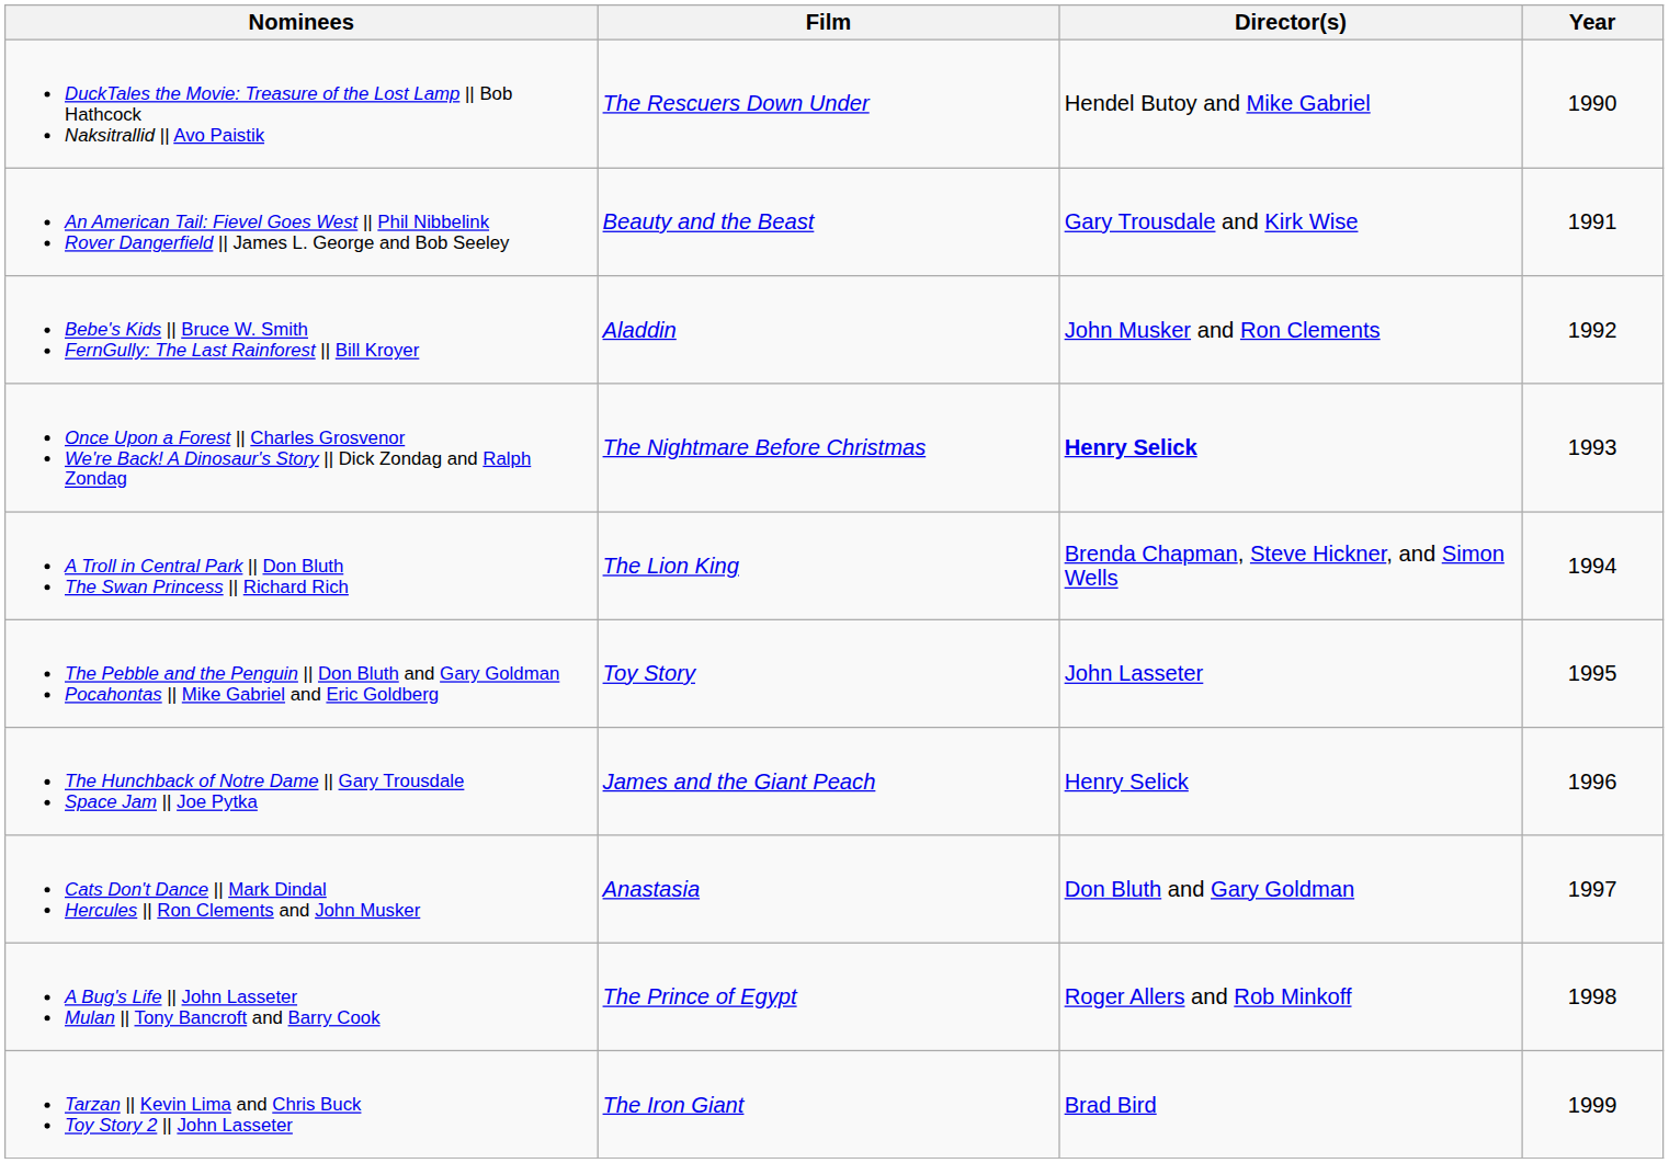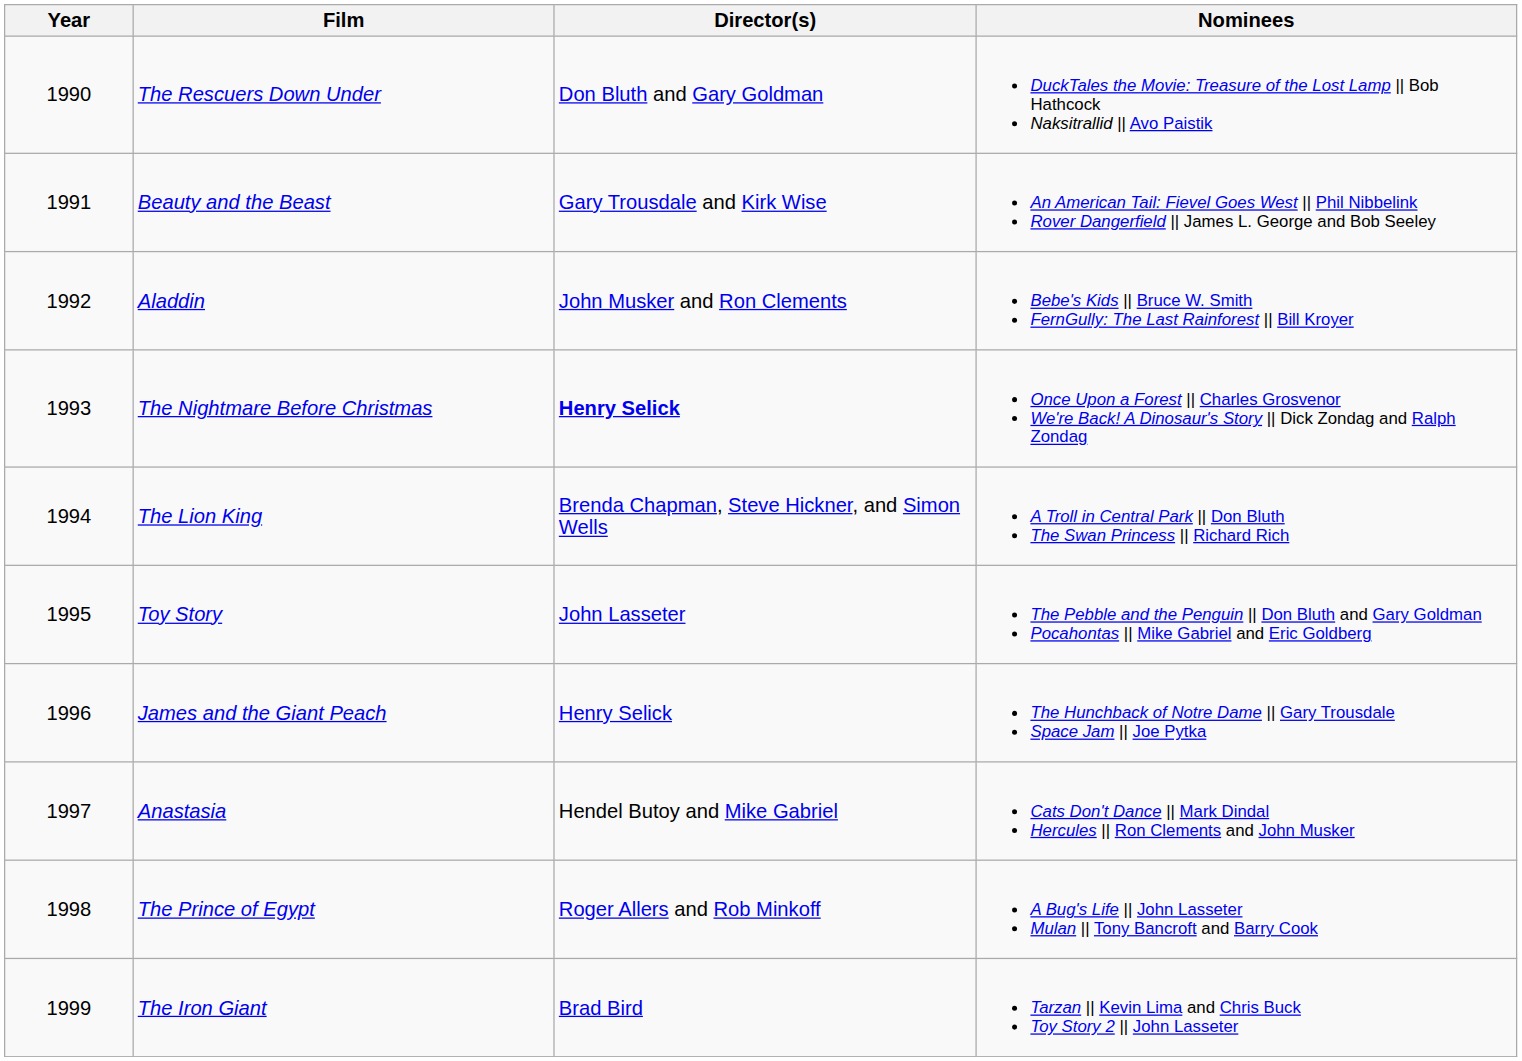columns swapped: Year <-> Nominees
The Rescuers Down Under | Director(s): Hendel Butoy and Mike Gabriel -> Don Bluth and Gary Goldman
Anastasia | Director(s): Don Bluth and Gary Goldman -> Hendel Butoy and Mike Gabriel
